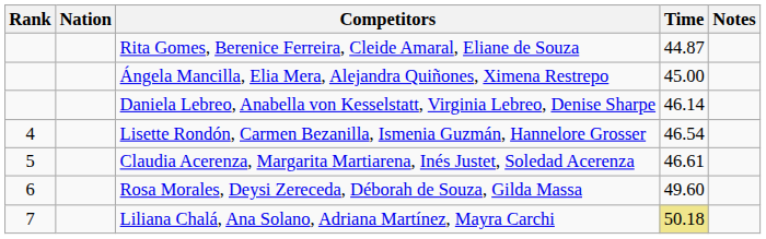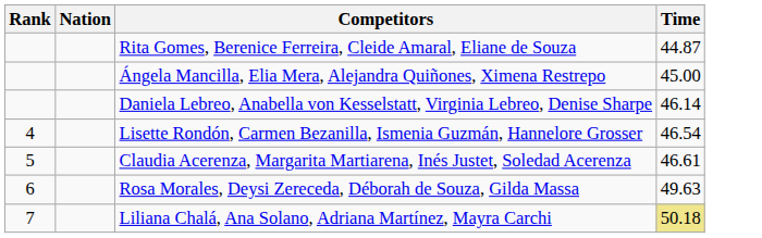- column: Notes
Rosa Morales, Deysi Zereceda, Déborah de Souza, Gilda Massa | Time: 49.60 -> 49.63
